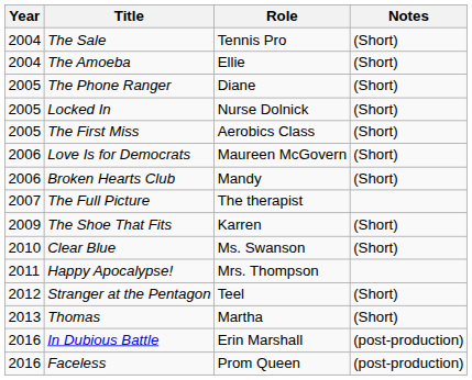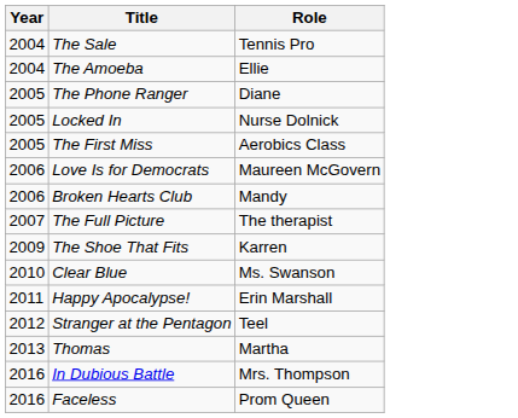- column: Notes | (Short) | (Short) | (Short) | (Short) | (Short) | (Short) | (Short) | (Short) | (Short) | (Short) | (Short) | (post-production) | (post-production)
Happy Apocalypse! | Role: Mrs. Thompson -> Erin Marshall
In Dubious Battle | Role: Erin Marshall -> Mrs. Thompson
